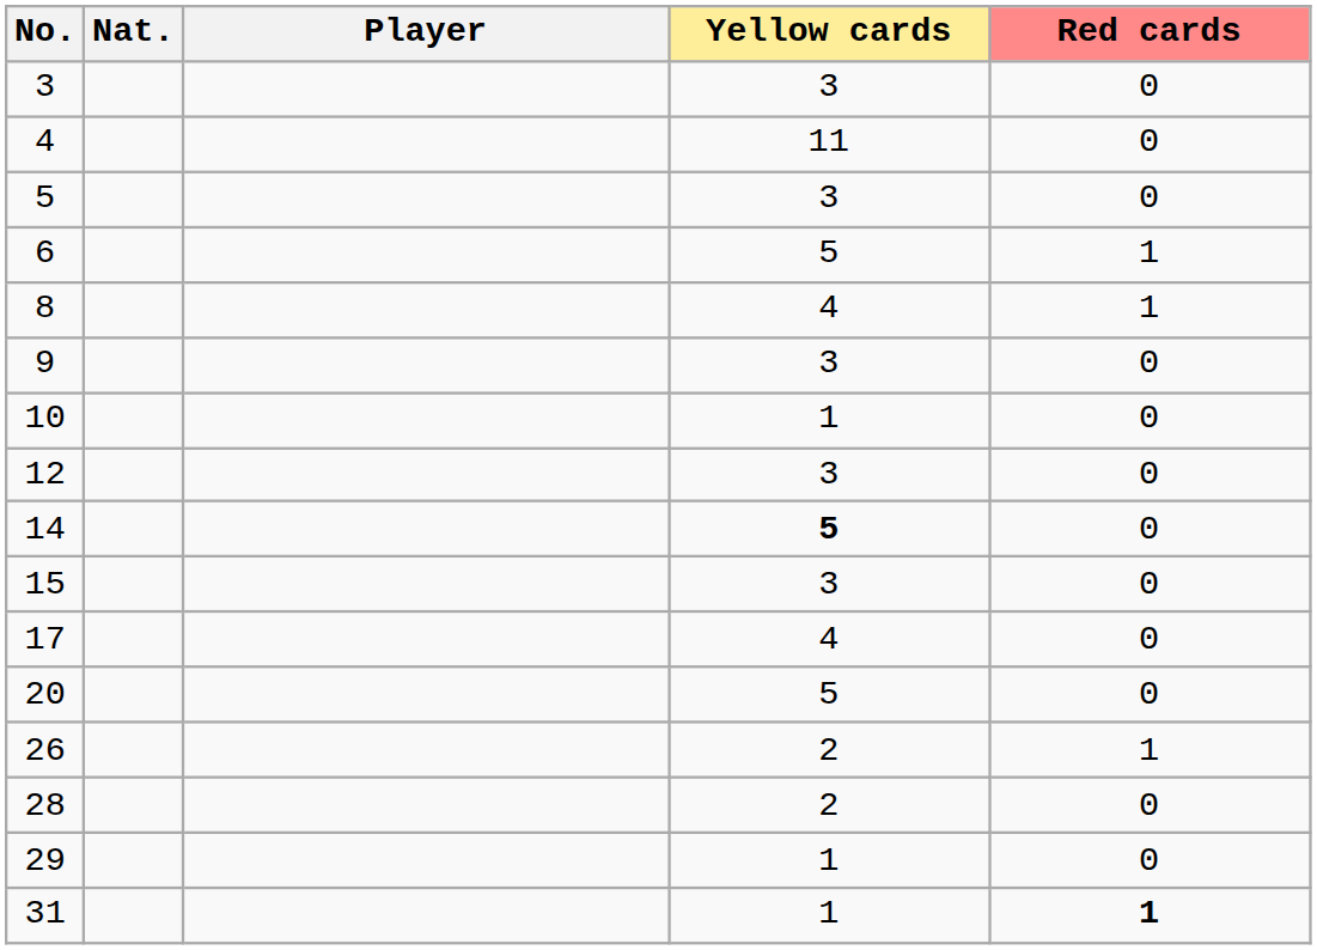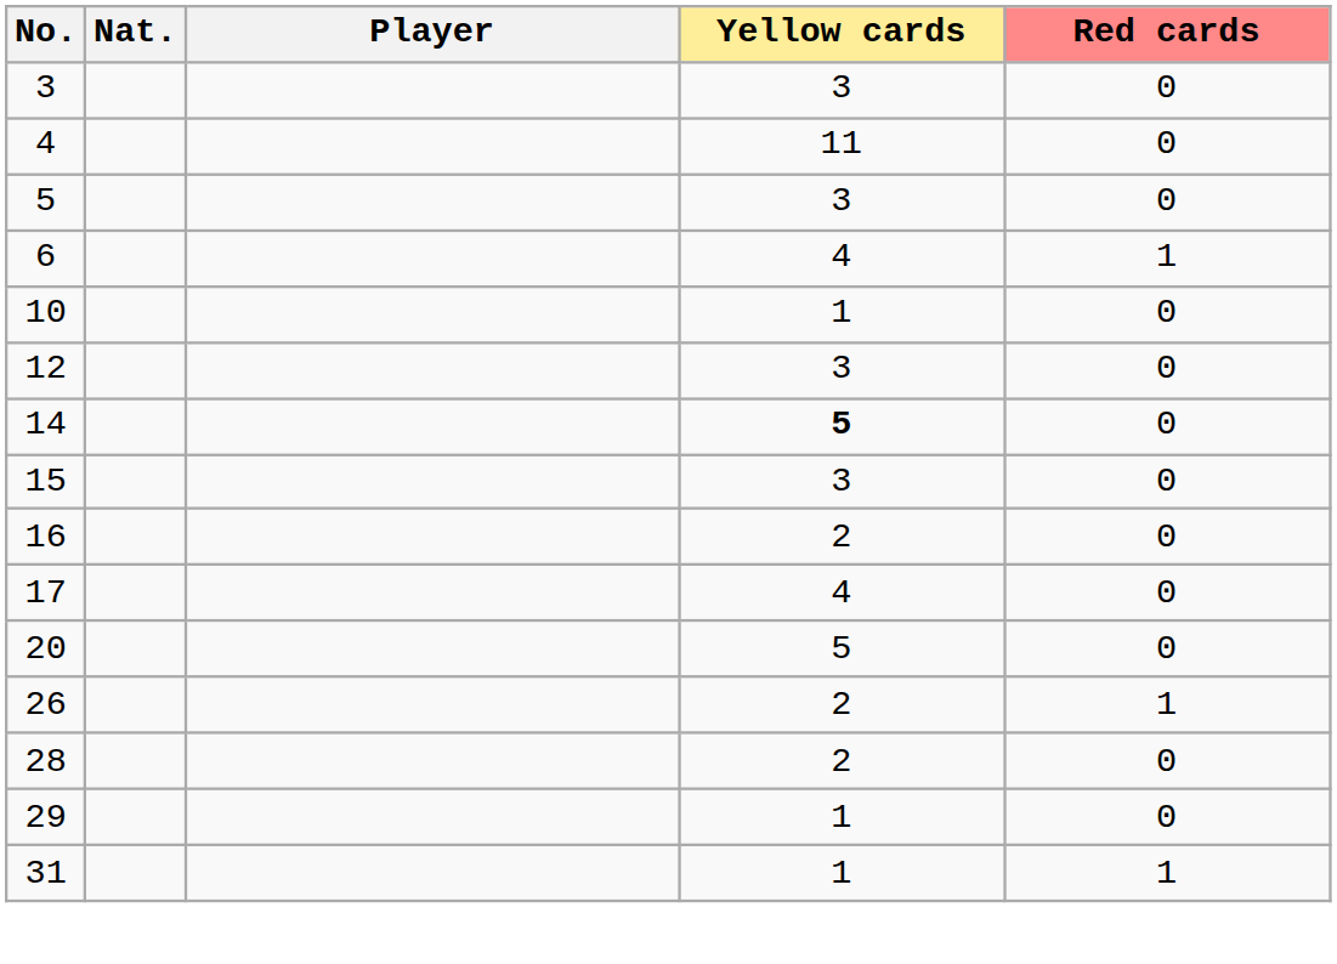6 | Yellow cards: 5 -> 4
- row: 8 | 4 | 1
- row: 9 | 3 | 0
+ row: 16 | 2 | 0
31 | Red cards: bold -> normal
